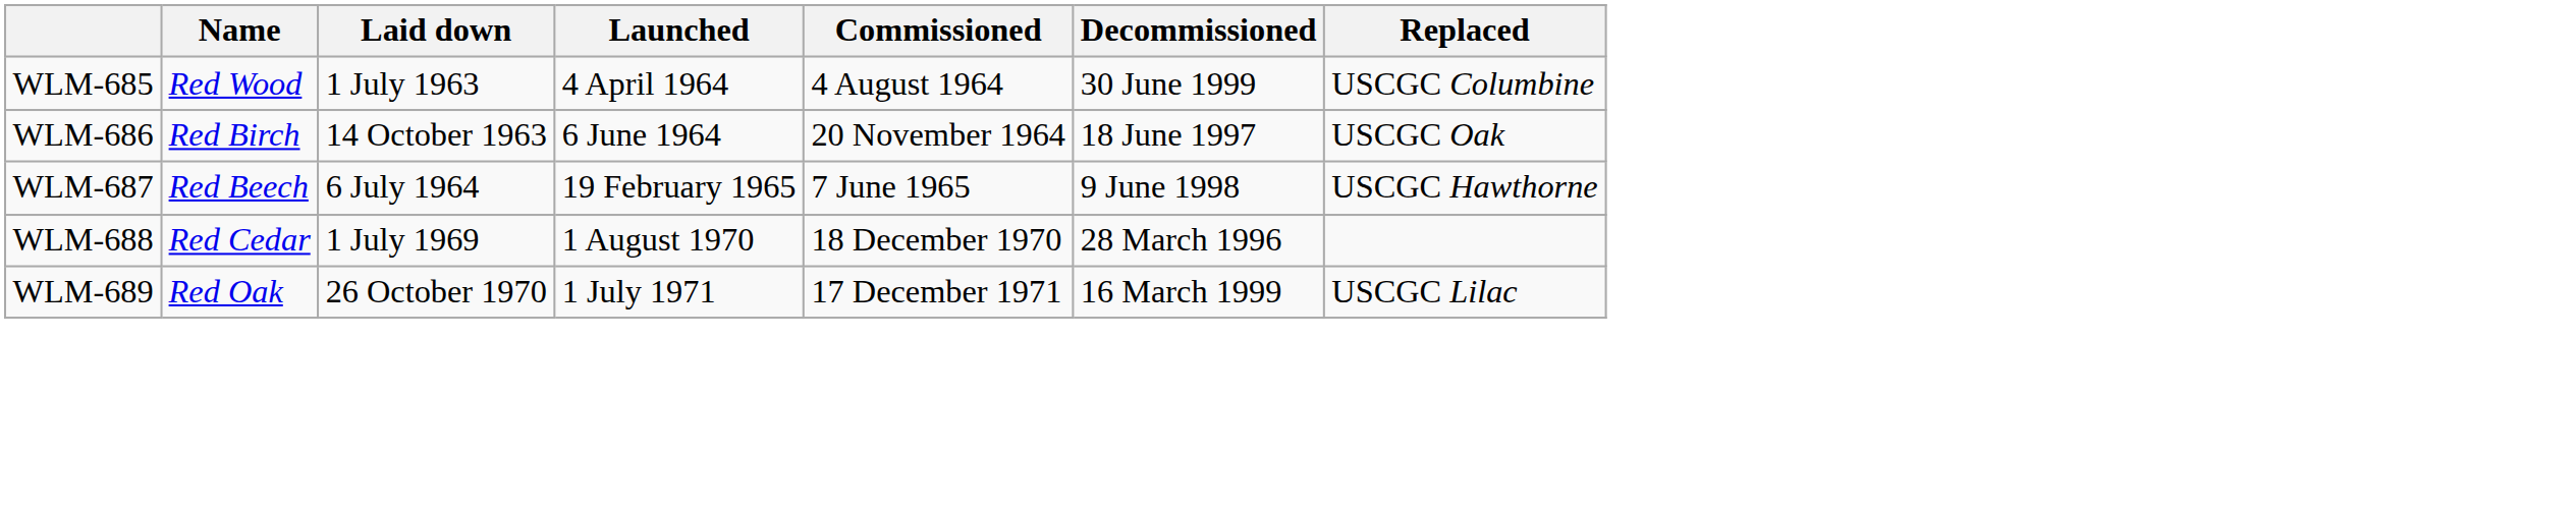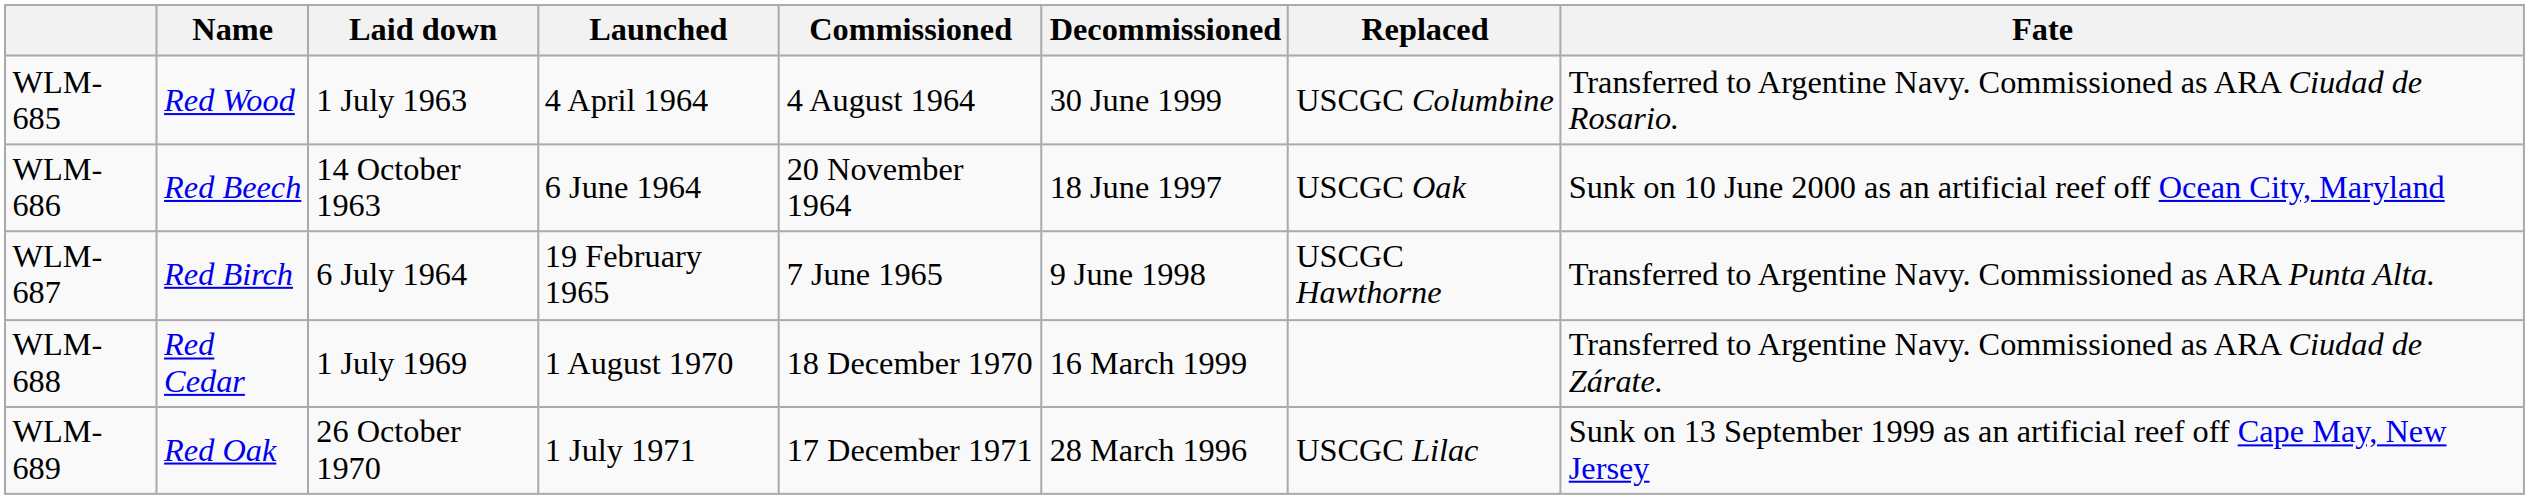+ column: Fate | Transferred to Argentine Navy. Commissioned as ARA Ciudad de Rosario. | Sunk on 10 June 2000 as an artificial reef off Ocean City, Maryland | Transferred to Argentine Navy. Commissioned as ARA Punta Alta. | Transferred to Argentine Navy. Commissioned as ARA Ciudad de Zárate. | Sunk on 13 September 1999 as an artificial reef off Cape May, New Jersey
WLM-686 | Name: Red Birch -> Red Beech
WLM-687 | Name: Red Beech -> Red Birch
WLM-688 | Decommissioned: 28 March 1996 -> 16 March 1999
WLM-689 | Decommissioned: 16 March 1999 -> 28 March 1996
